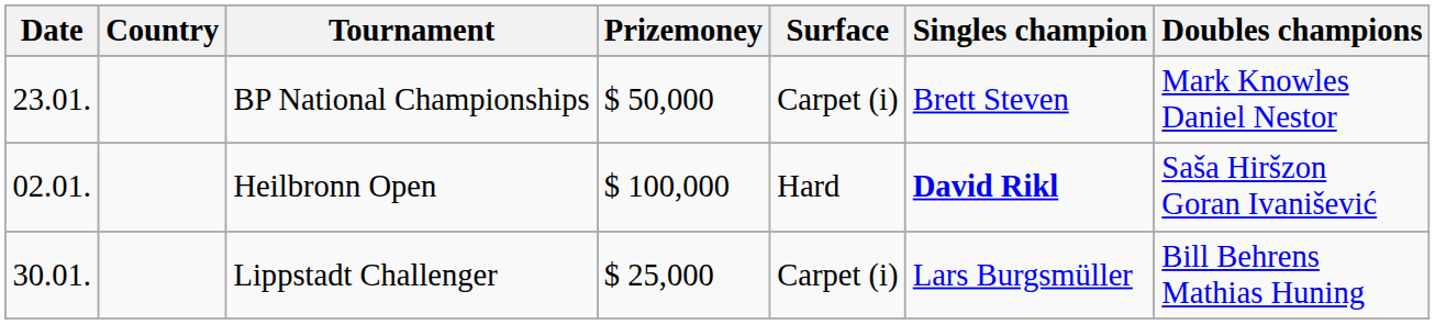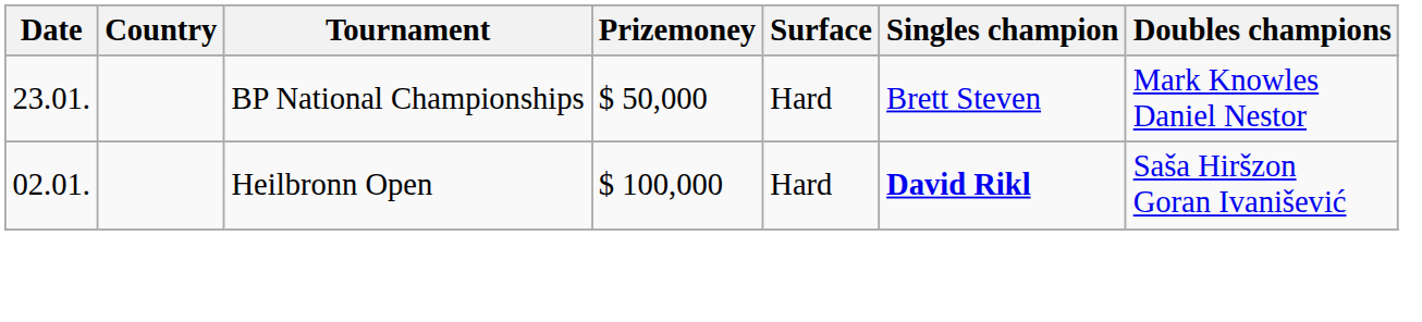BP National Championships | Surface: Carpet (i) -> Hard
- row: 30.01. | Lippstadt Challenger | $ 25,000 | Carpet (i) | Lars Burgsmüller | Bill Behrens Mathias Huning
